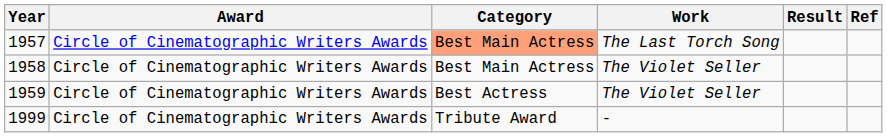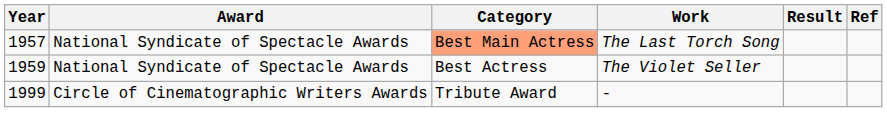1957 | Award: Circle of Cinematographic Writers Awards -> National Syndicate of Spectacle Awards
- row: 1958 | Circle of Cinematographic Writers Awards | Best Main Actress | The Violet Seller
1959 | Award: Circle of Cinematographic Writers Awards -> National Syndicate of Spectacle Awards
